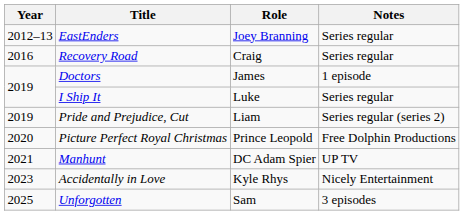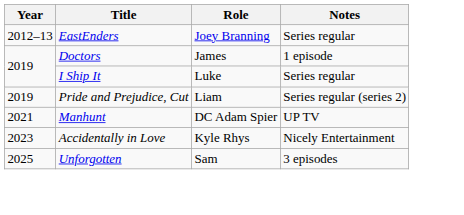- row: 2016 | Recovery Road | Craig | Series regular
- row: 2020 | Picture Perfect Royal Christmas | Prince Leopold | Free Dolphin Productions
